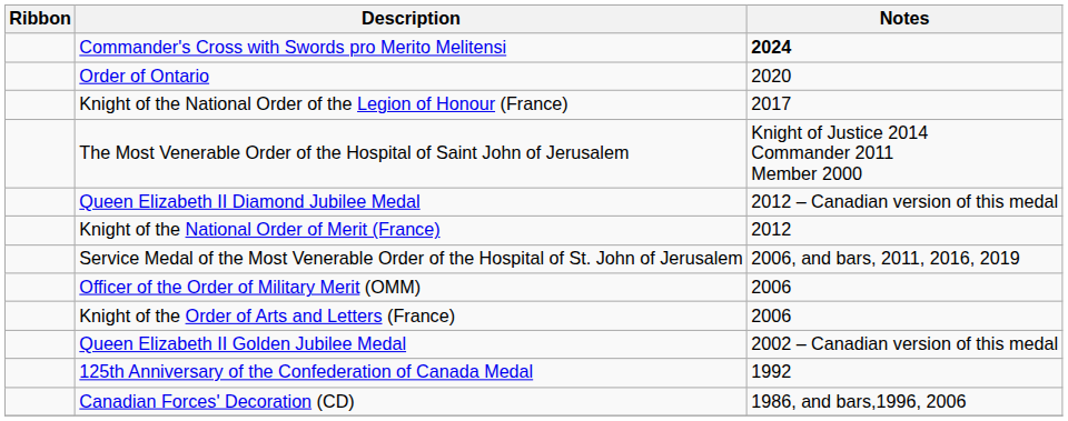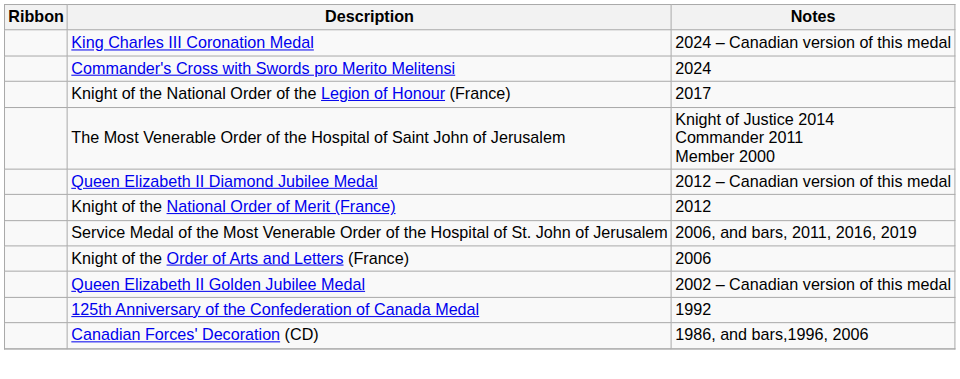+ row: King Charles III Coronation Medal | 2024 – Canadian version of this medal
Commander's Cross with Swords pro Merito Melitensi | Notes: bold -> normal
- row: Order of Ontario | 2020
- row: Officer of the Order of Military Merit (OMM) | 2006
